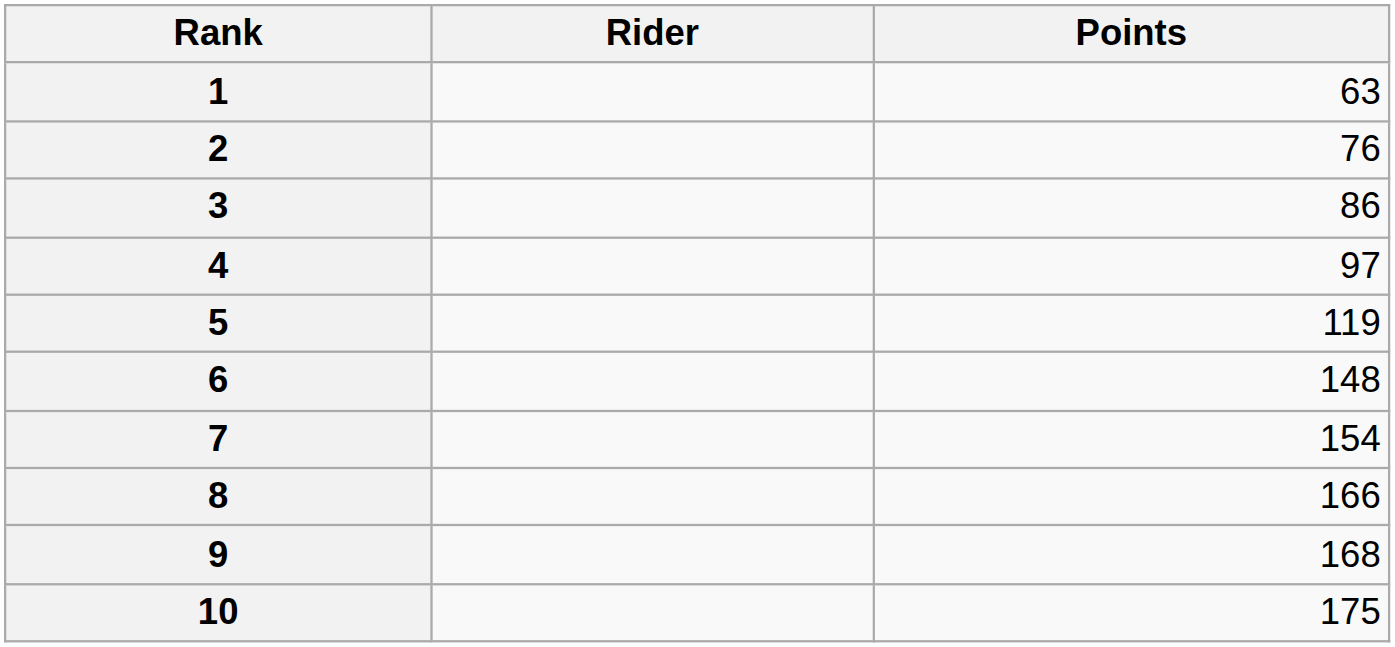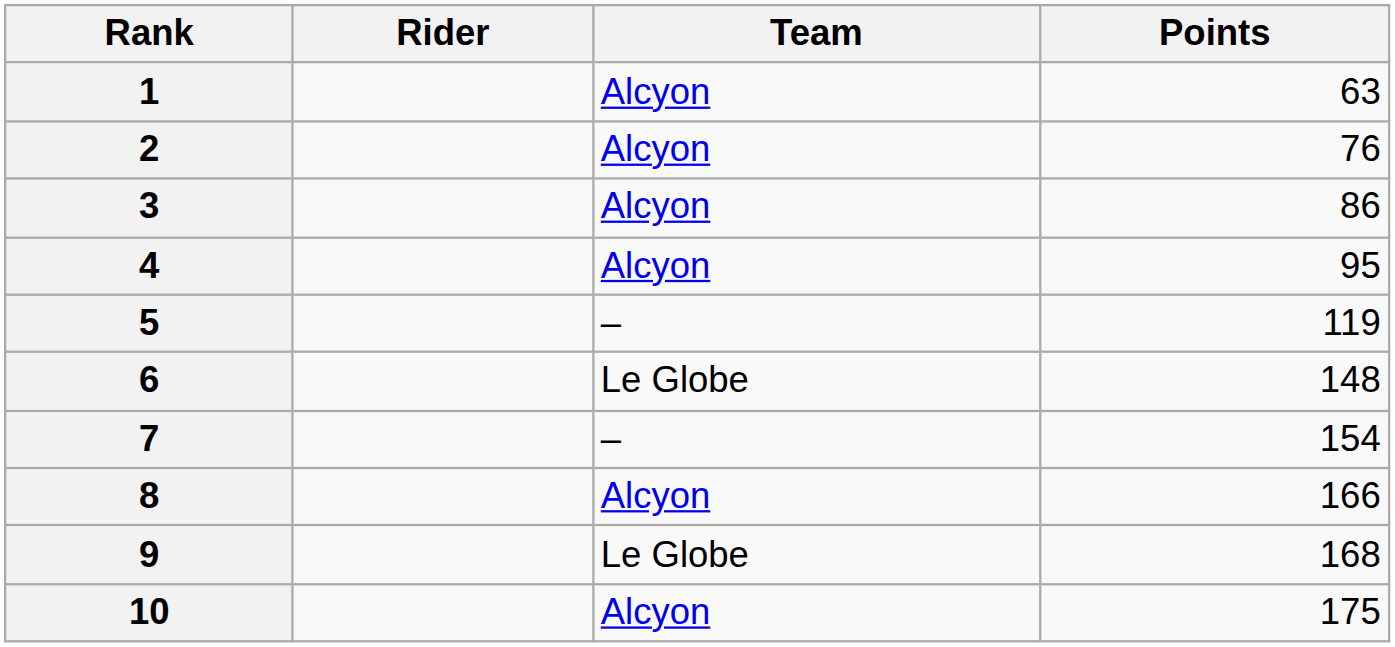+ column: Team | Alcyon | Alcyon | Alcyon | Alcyon | – | Le Globe | – | Alcyon | Le Globe | Alcyon
4 | Points: 97 -> 95
